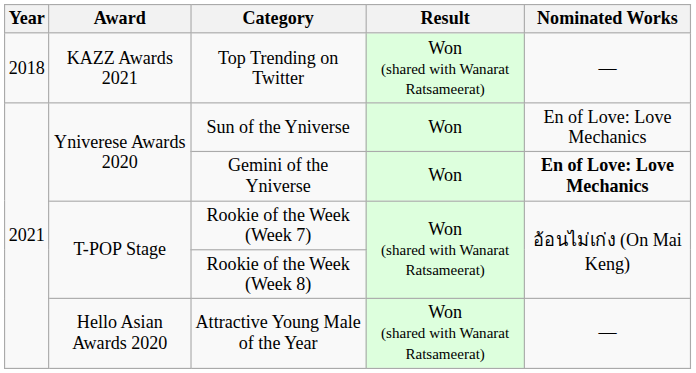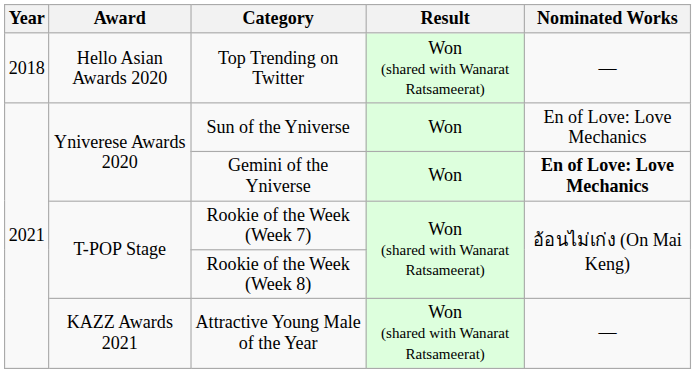Top Trending on Twitter | Award: KAZZ Awards 2021 -> Hello Asian Awards 2020
Attractive Young Male of the Year | Award: Hello Asian Awards 2020 -> KAZZ Awards 2021
